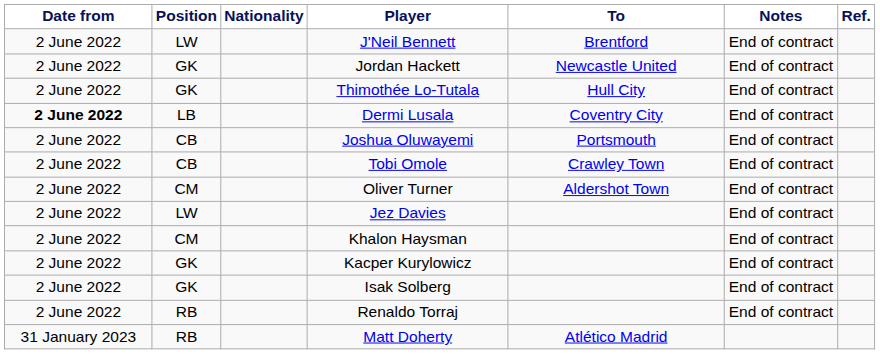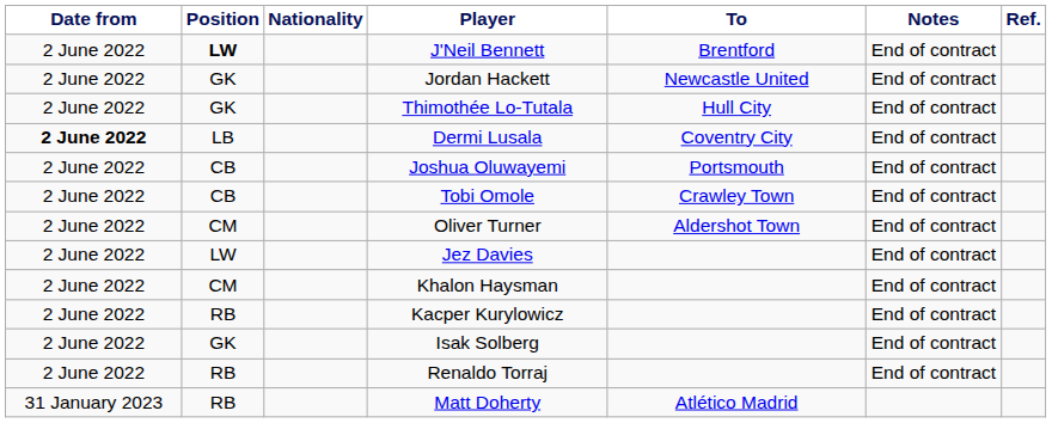J'Neil Bennett | Position: normal -> bold
Kacper Kurylowicz | Position: GK -> RB
